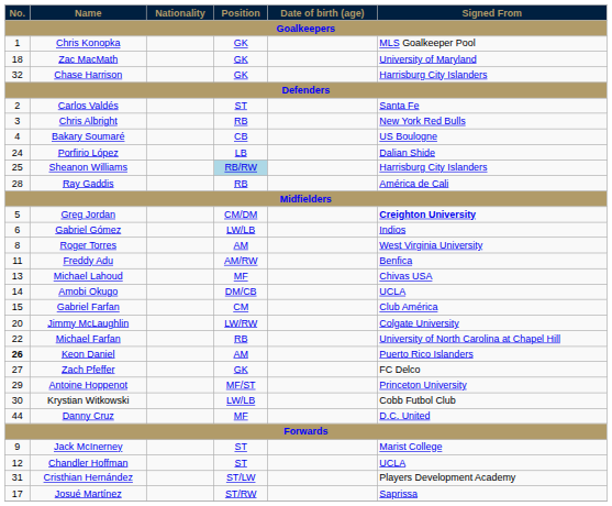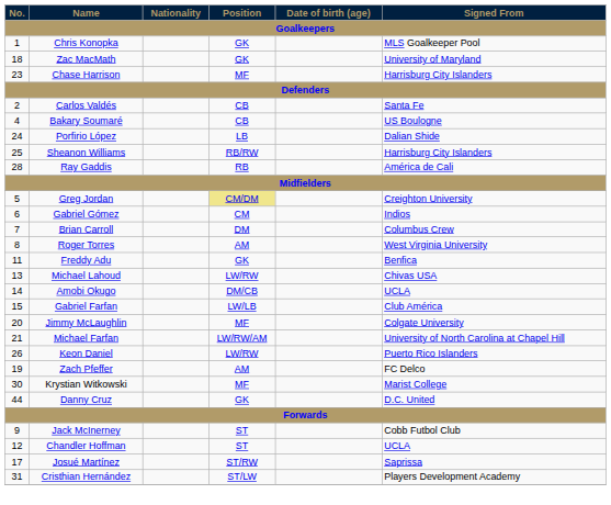Chase Harrison | No.: 32 -> 23
Chase Harrison | Position: GK -> MF
Carlos Valdés | Position: ST -> CB
- row: 3 | Chris Albright | RB | New York Red Bulls
Sheanon Williams | Position: lightblue background -> no background
Greg Jordan | Position: no background -> khaki background
Greg Jordan | Signed From: bold -> normal
Gabriel Gómez | Position: LW/LB -> CM
+ row: 7 | Brian Carroll | DM | Columbus Crew
Freddy Adu | Position: AM/RW -> GK
Michael Lahoud | Position: MF -> LW/RW
Gabriel Farfan | Position: CM -> LW/LB
Jimmy McLaughlin | Position: LW/RW -> MF
Michael Farfan | No.: 22 -> 21
Michael Farfan | Position: RB -> LW/RW/AM
Keon Daniel | No.: bold -> normal
Keon Daniel | Position: AM -> LW/RW
Zach Pfeffer | No.: 27 -> 19
Zach Pfeffer | Position: GK -> AM
- row: 29 | Antoine Hoppenot | MF/ST | Princeton University
Krystian Witkowski | Position: LW/LB -> MF
Krystian Witkowski | Signed From: Cobb Futbol Club -> Marist College
Danny Cruz | Position: MF -> GK
Jack McInerney | Signed From: Marist College -> Cobb Futbol Club
rows swapped: Josué Martínez <-> Cristhian Hernández
